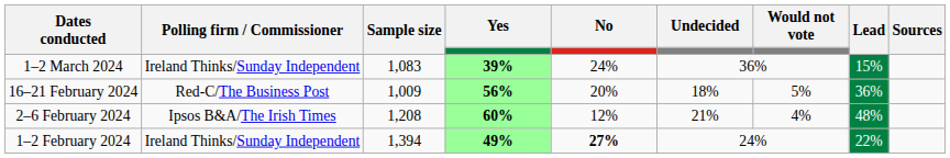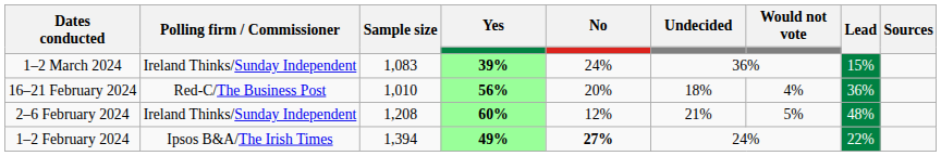16–21 February 2024 | Sample size: 1,009 -> 1,010
16–21 February 2024 | Would not vote: 5% -> 4%
2–6 February 2024 | Polling firm / Commissioner: Ipsos B&A/The Irish Times -> Ireland Thinks/Sunday Independent
2–6 February 2024 | Would not vote: 4% -> 5%
1–2 February 2024 | Polling firm / Commissioner: Ireland Thinks/Sunday Independent -> Ipsos B&A/The Irish Times
